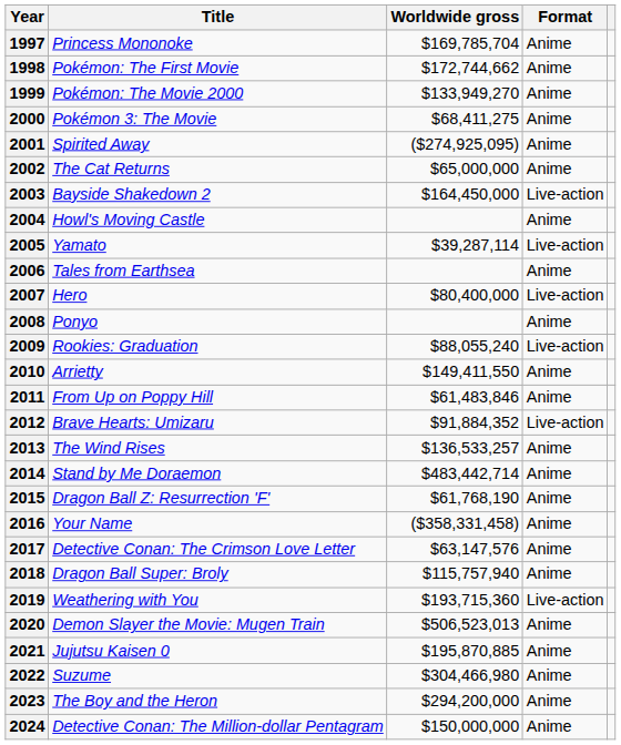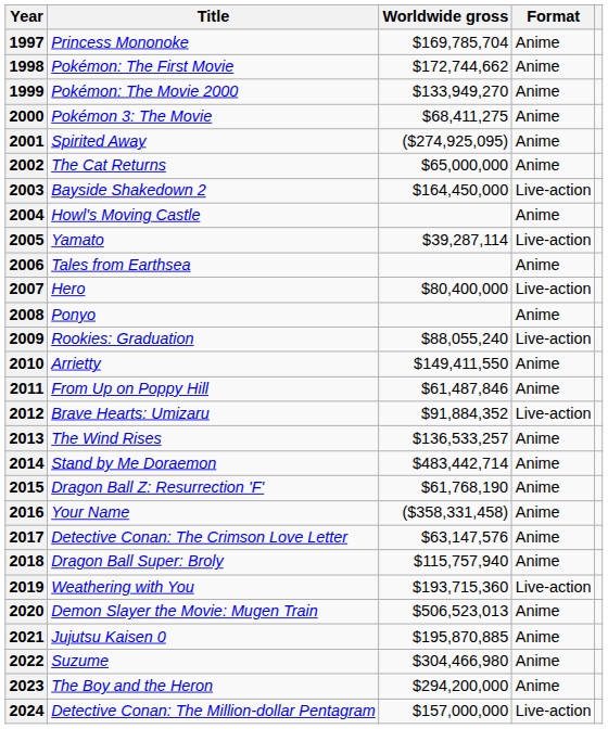2011 | Worldwide gross: $61,483,846 -> $61,487,846
2024 | Worldwide gross: $150,000,000 -> $157,000,000
2024 | Format: Anime -> Live-action
